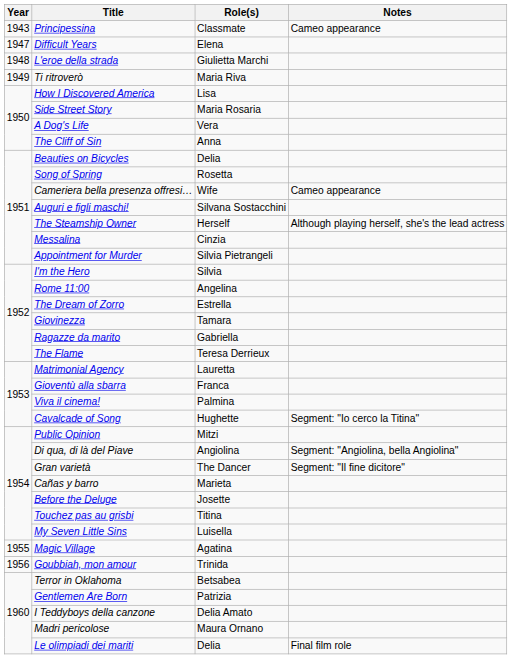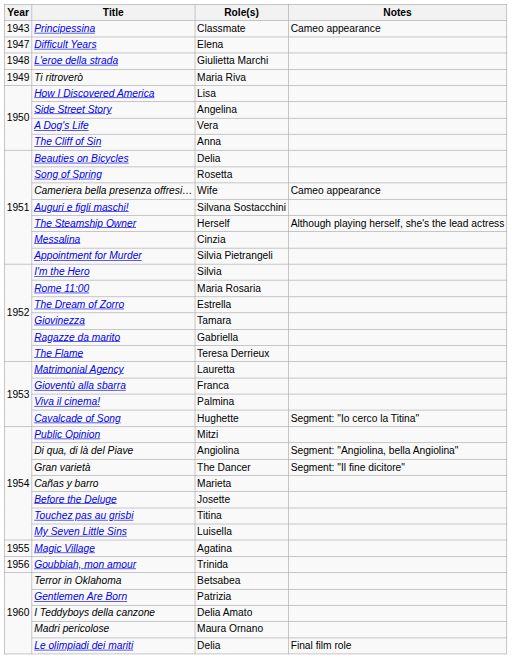Side Street Story | Role(s): Maria Rosaria -> Angelina
Rome 11:00 | Role(s): Angelina -> Maria Rosaria
